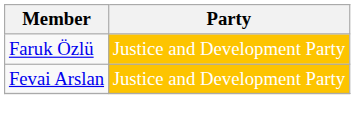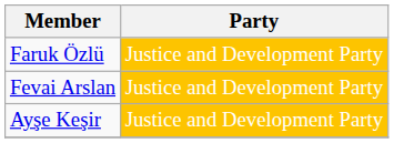+ row: Ayşe Keşir | Justice and Development Party
